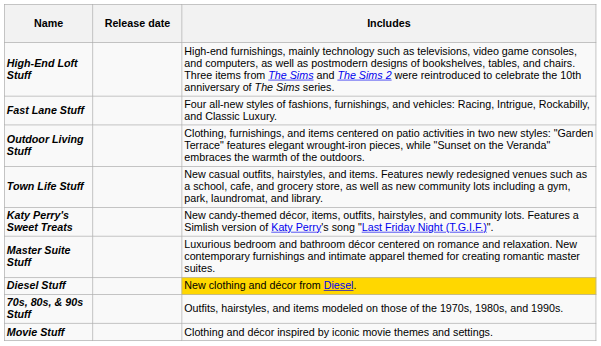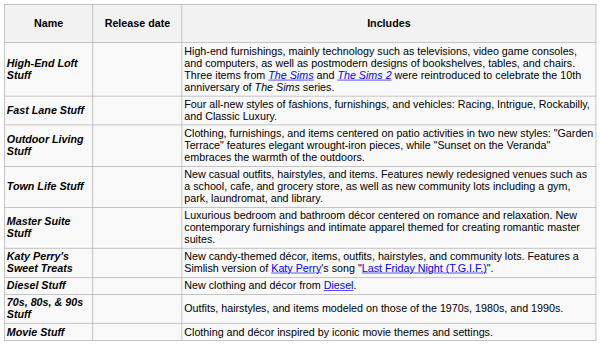rows swapped: Master Suite Stuff <-> Katy Perry's Sweet Treats
Diesel Stuff | Includes: gold background -> no background
